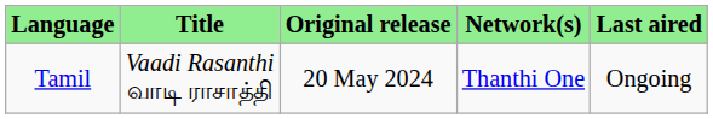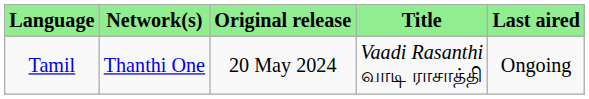columns swapped: Title <-> Network(s)
